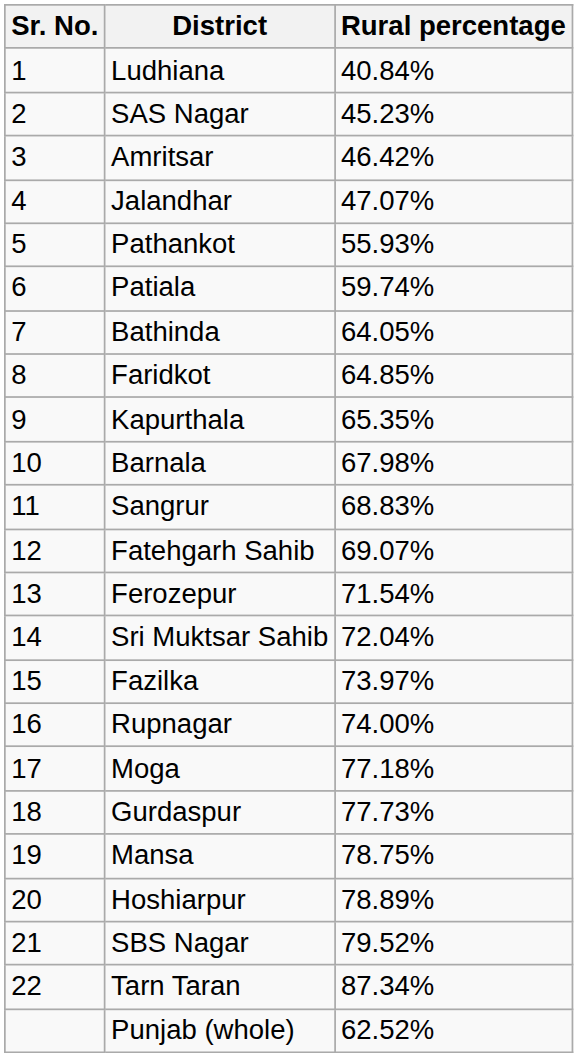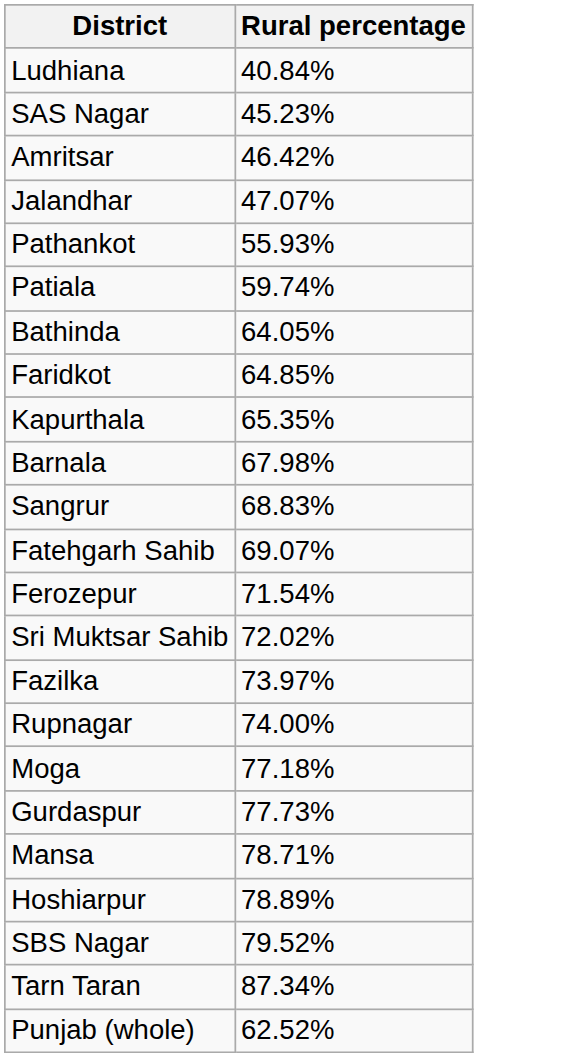- column: Sr. No. | 1 | 2 | 3 | 4 | 5 | 6 | 7 | 8 | 9 | 10 | 11 | 12 | 13 | 14 | 15 | 16 | 17 | 18 | 19 | 20 | 21 | 22
Sri Muktsar Sahib | Rural percentage: 72.04% -> 72.02%
Mansa | Rural percentage: 78.75% -> 78.71%
